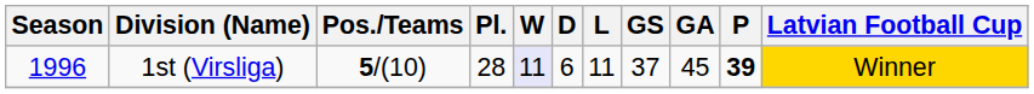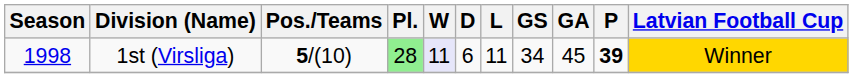1st (Virsliga) | Season: 1996 -> 1998
1st (Virsliga) | Pl.: no background -> lightgreen background
1st (Virsliga) | GS: 37 -> 34
